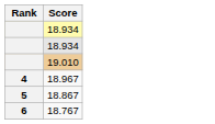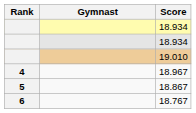+ column: Gymnast
